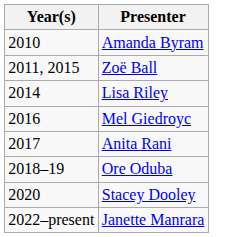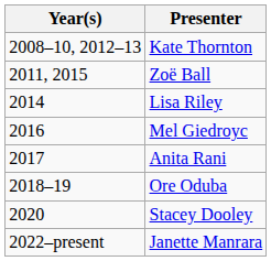+ row: 2008–10, 2012–13 | Kate Thornton
- row: 2010 | Amanda Byram
